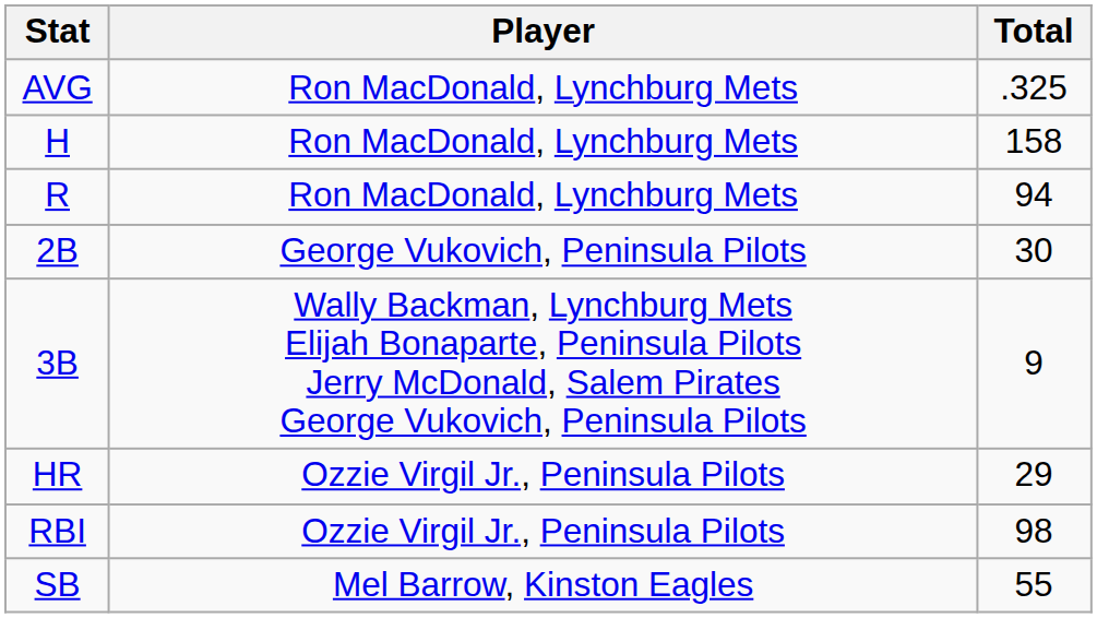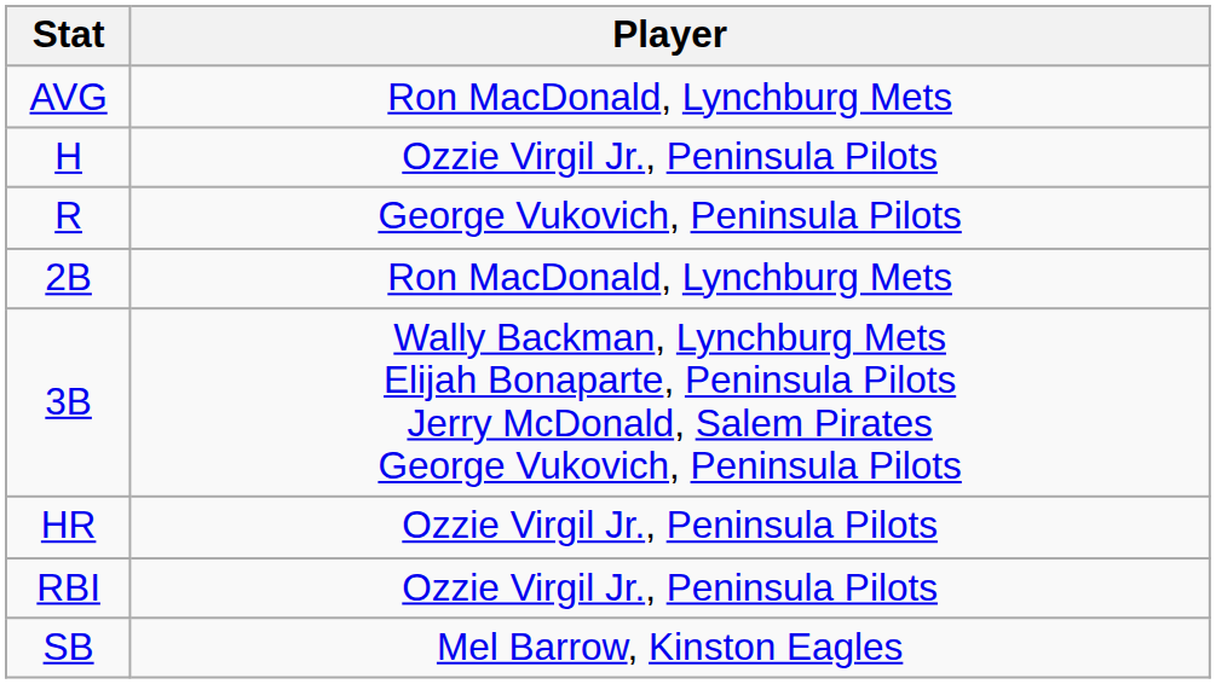- column: Total | .325 | 158 | 94 | 30 | 9 | 29 | 98 | 55
H | Player: Ron MacDonald, Lynchburg Mets -> Ozzie Virgil Jr., Peninsula Pilots
R | Player: Ron MacDonald, Lynchburg Mets -> George Vukovich, Peninsula Pilots
2B | Player: George Vukovich, Peninsula Pilots -> Ron MacDonald, Lynchburg Mets
